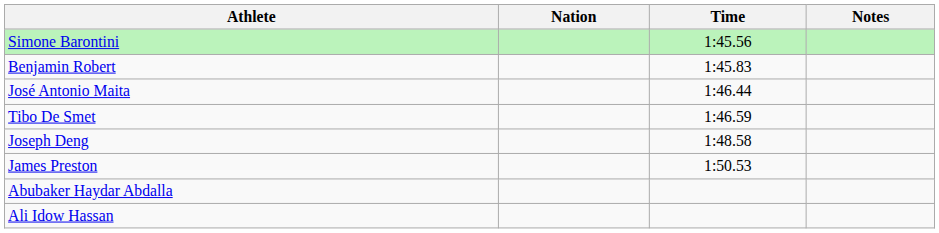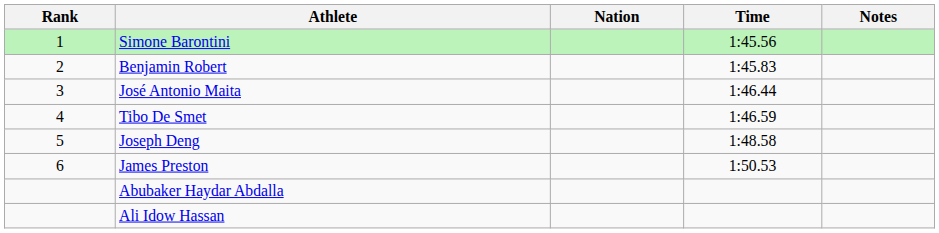+ column: Rank | 1 | 2 | 3 | 4 | 5 | 6
